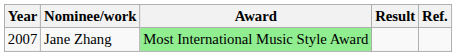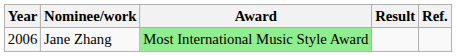Jane Zhang | Year: 2007 -> 2006
